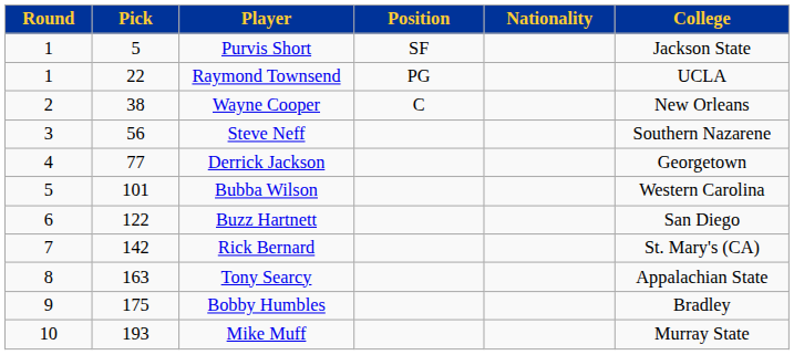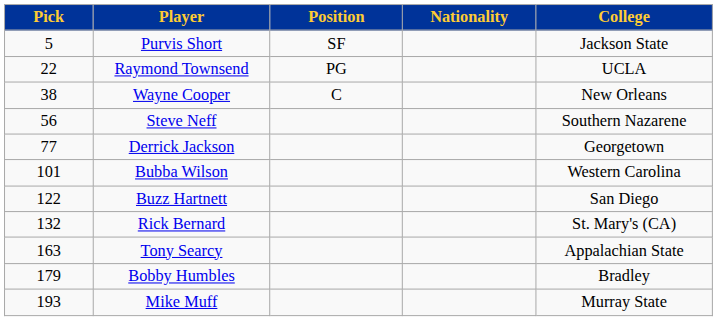- column: Round | 1 | 1 | 2 | 3 | 4 | 5 | 6 | 7 | 8 | 9 | 10
Rick Bernard | Pick: 142 -> 132
Bobby Humbles | Pick: 175 -> 179
